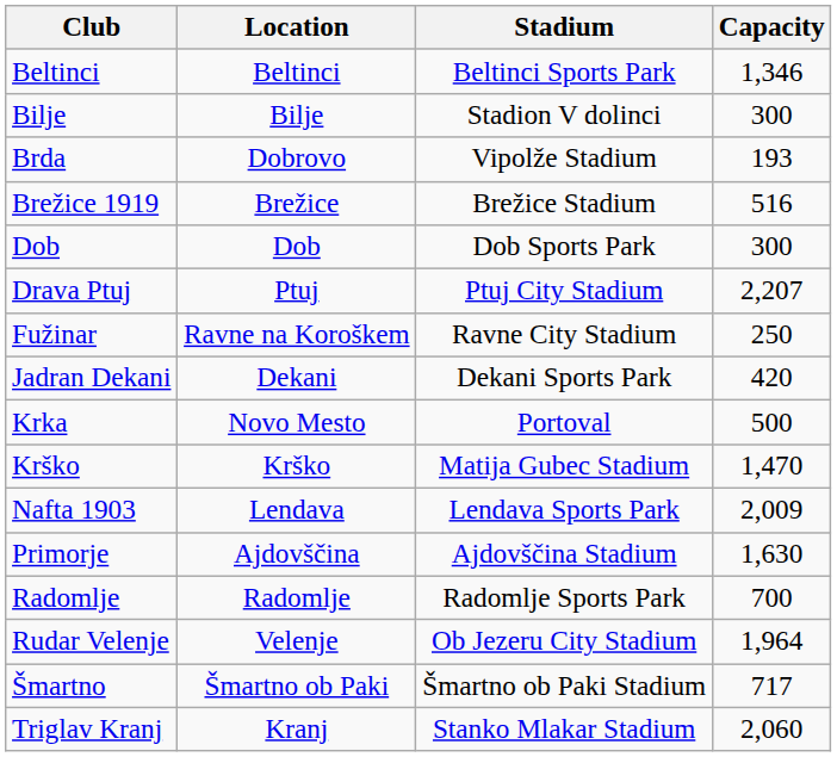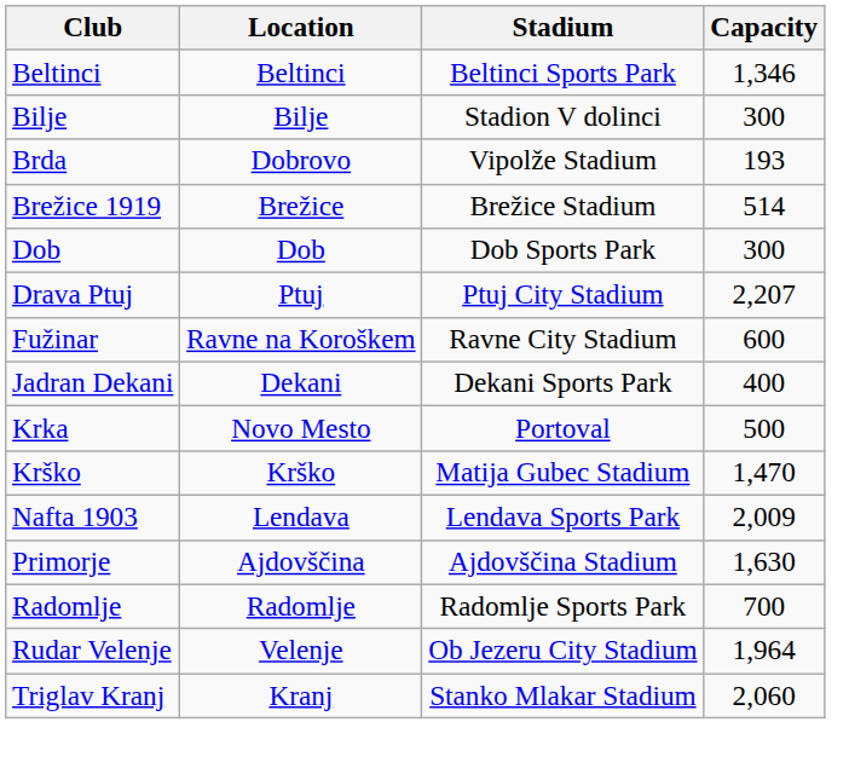Brežice 1919 | Capacity: 516 -> 514
Fužinar | Capacity: 250 -> 600
Jadran Dekani | Capacity: 420 -> 400
- row: Šmartno | Šmartno ob Paki | Šmartno ob Paki Stadium | 717
